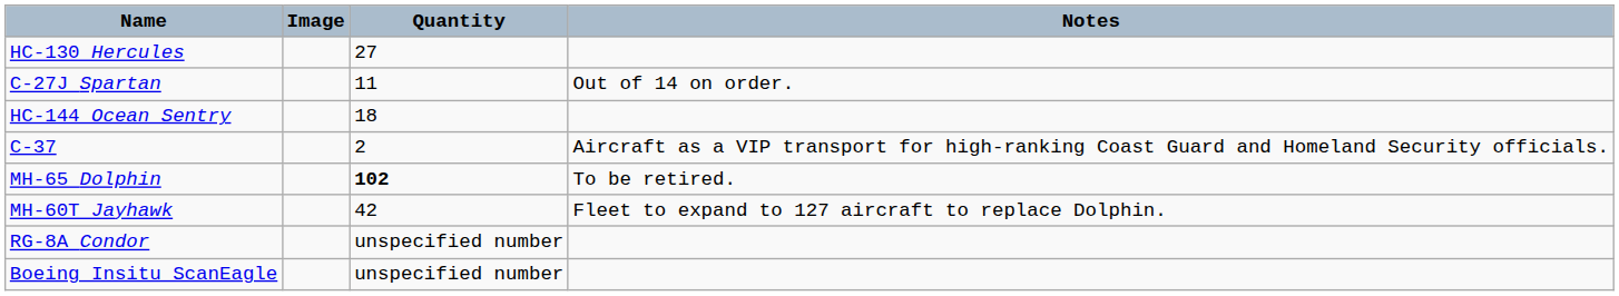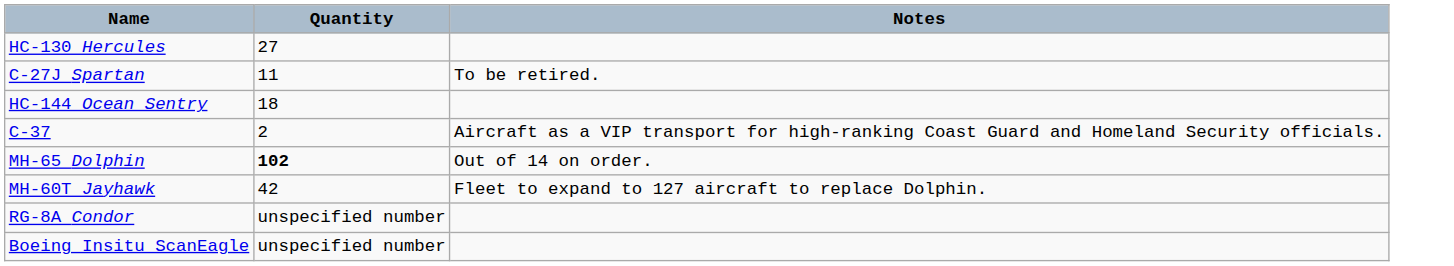- column: Image
C-27J Spartan | Notes: Out of 14 on order. -> To be retired.
MH-65 Dolphin | Notes: To be retired. -> Out of 14 on order.
